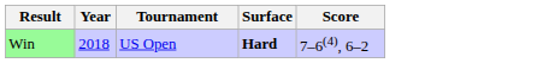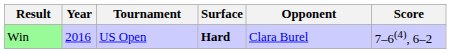+ column: Opponent | Clara Burel
Win | Year: 2018 -> 2016
